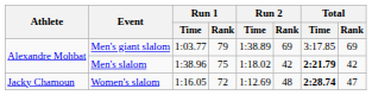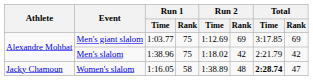Men's giant slalom | Run 1 / Rank: 79 -> 75
Men's giant slalom | Run 2 / Time: 1:38.89 -> 1:12.69
Men's slalom | Total / Time: bold -> normal
Women's slalom | Run 1 / Rank: 72 -> 58
Women's slalom | Run 2 / Time: 1:12.69 -> 1:38.89
